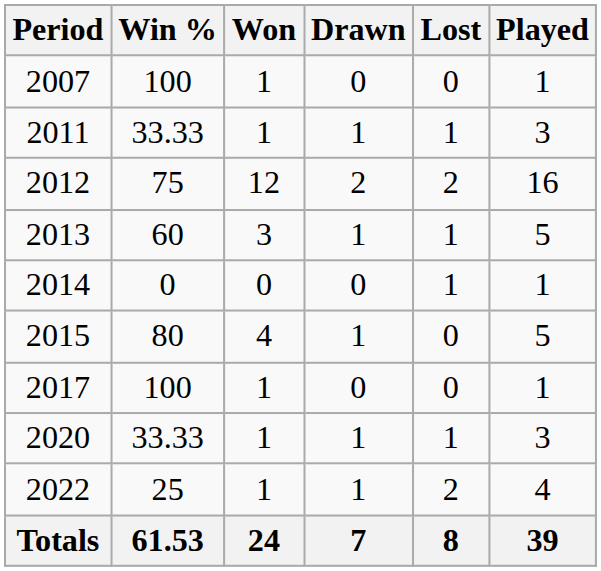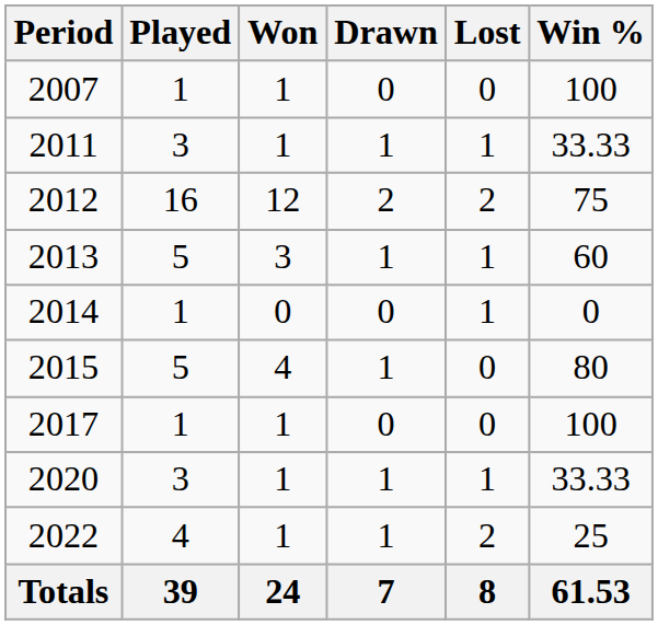columns swapped: Played <-> Win %
